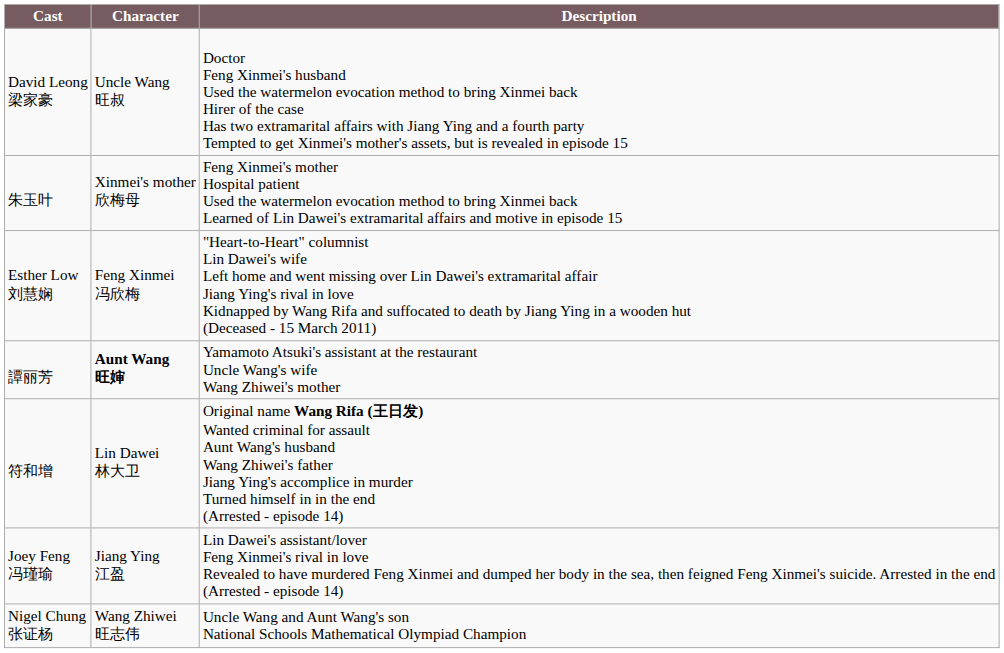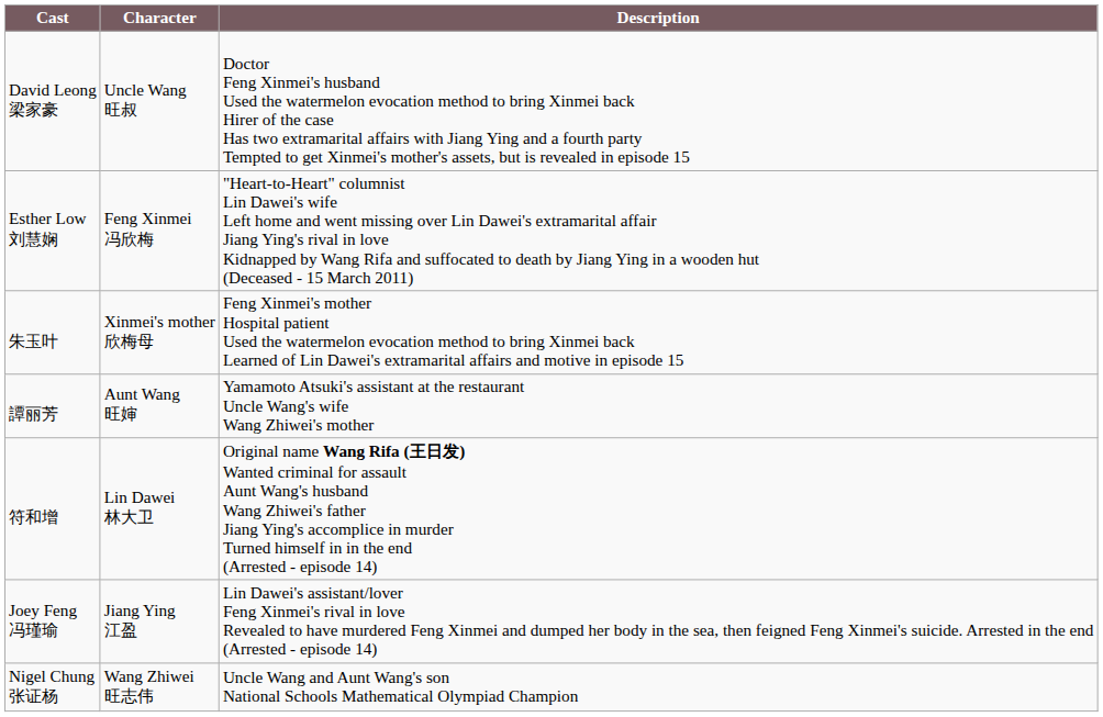rows swapped: Esther Low 刘慧娴 <-> 朱玉叶
譚丽芳 | Character: bold -> normal
